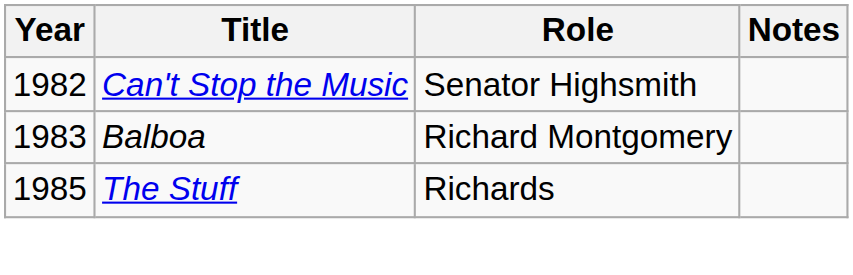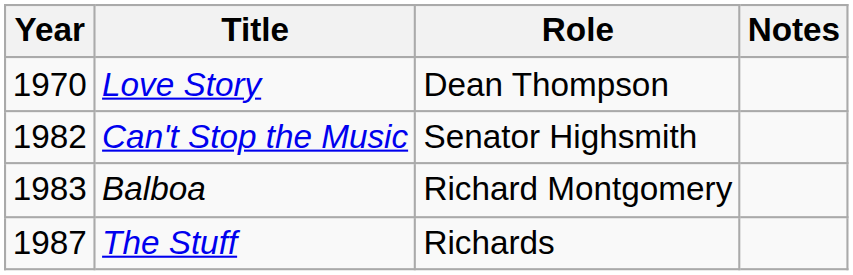+ row: 1970 | Love Story | Dean Thompson
The Stuff | Year: 1985 -> 1987
